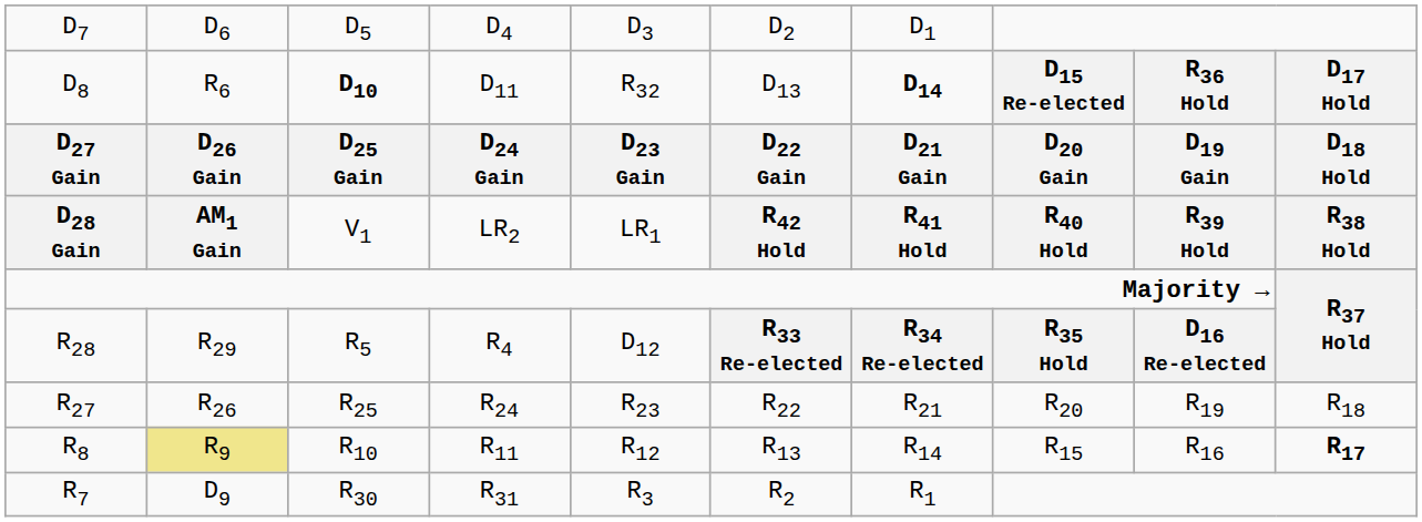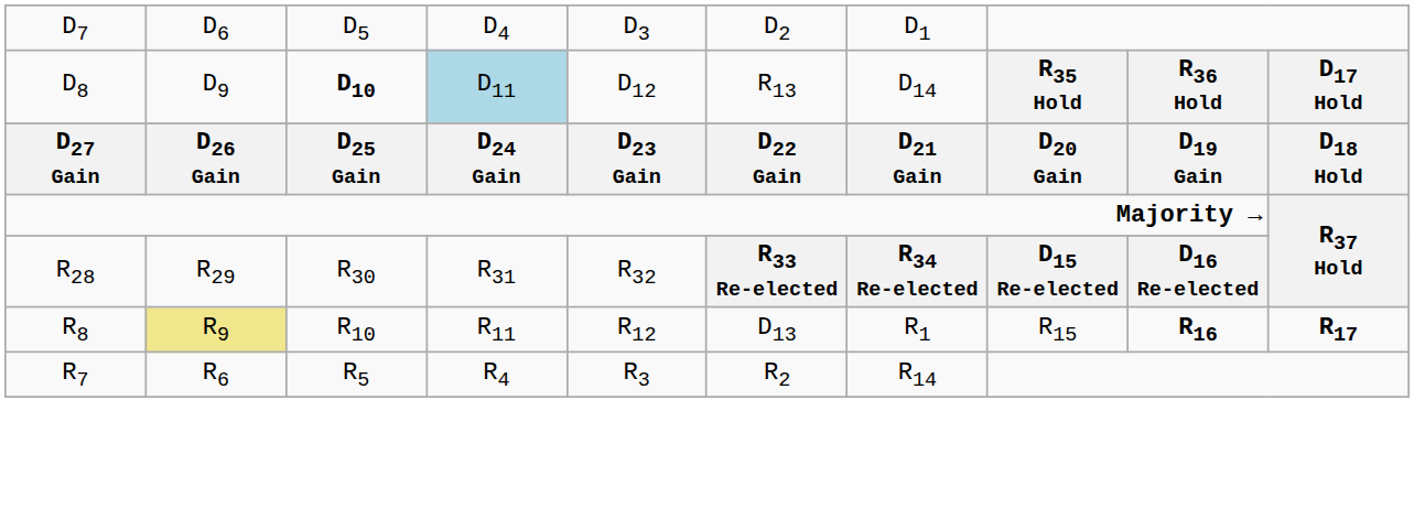D8 | column 2: R6 -> D9
D8 | column 4: no background -> lightblue background
D8 | column 5: R32 -> D12
D8 | column 6: D13 -> R13
D8 | column 7: bold -> normal
D8 | column 8: D15 Re-elected -> R35 Hold
- row: D28 Gain | AM1 Gain | V1 | LR2 | LR1 | R42 Hold | R41 Hold | R40 Hold | R39 Hold | R38 Hold
R28 | column 3: R5 -> R30
R28 | column 4: R4 -> R31
R28 | column 5: D12 -> R32
R28 | column 8: R35 Hold -> D15 Re-elected
- row: R27 | R26 | R25 | R24 | R23 | R22 | R21 | R20 | R19 | R18
R8 | column 6: R13 -> D13
R8 | column 7: R14 -> R1
R8 | column 9: normal -> bold
R7 | column 2: D9 -> R6
R7 | column 3: R30 -> R5
R7 | column 4: R31 -> R4
R7 | column 7: R1 -> R14
